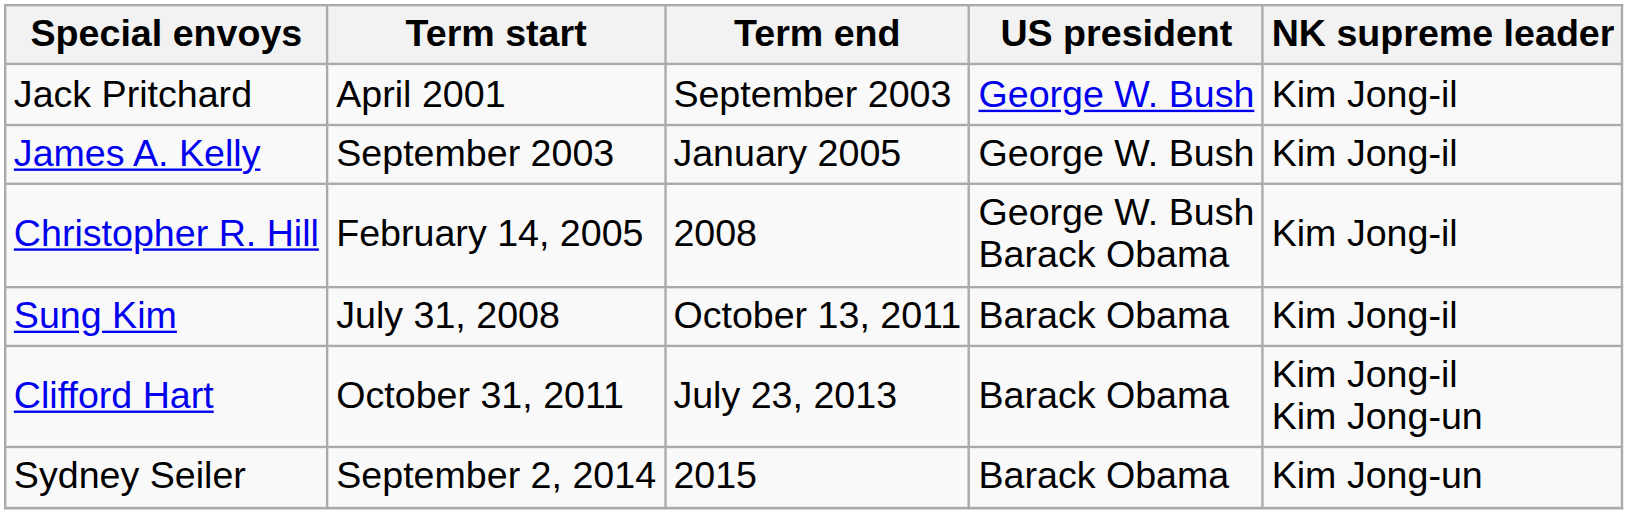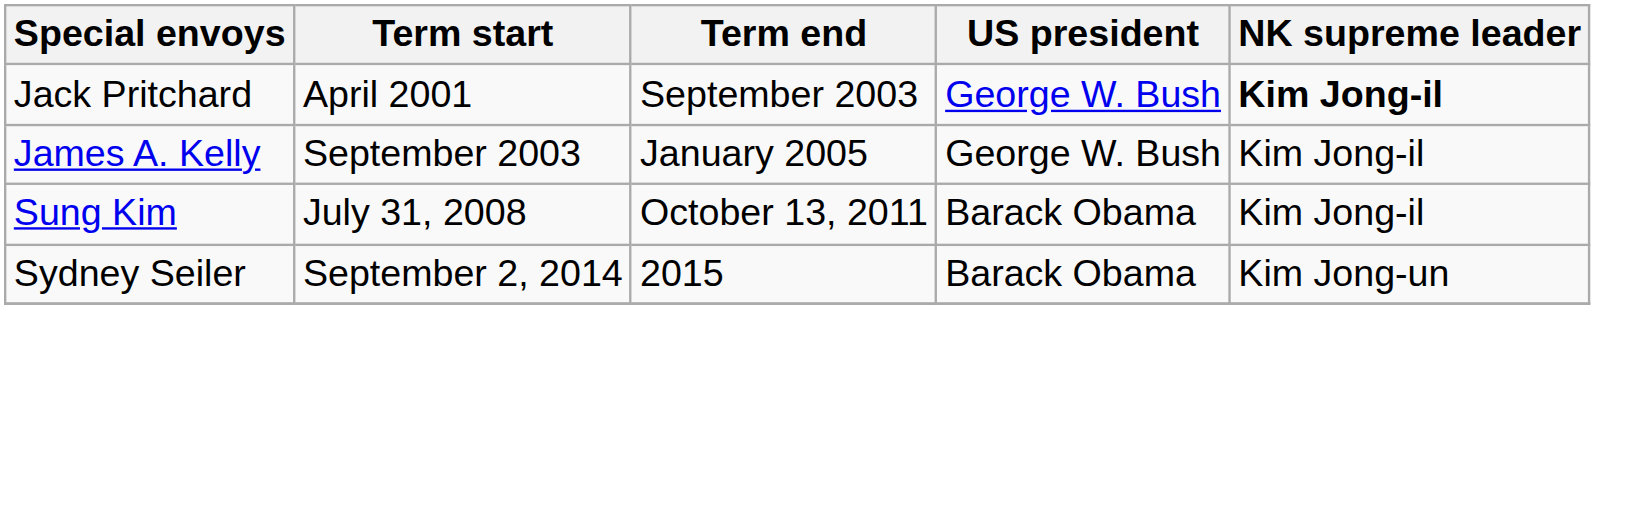Jack Pritchard | NK supreme leader: normal -> bold
- row: Christopher R. Hill | February 14, 2005 | 2008 | George W. Bush Barack Obama | Kim Jong-il
- row: Clifford Hart | October 31, 2011 | July 23, 2013 | Barack Obama | Kim Jong-il Kim Jong-un
